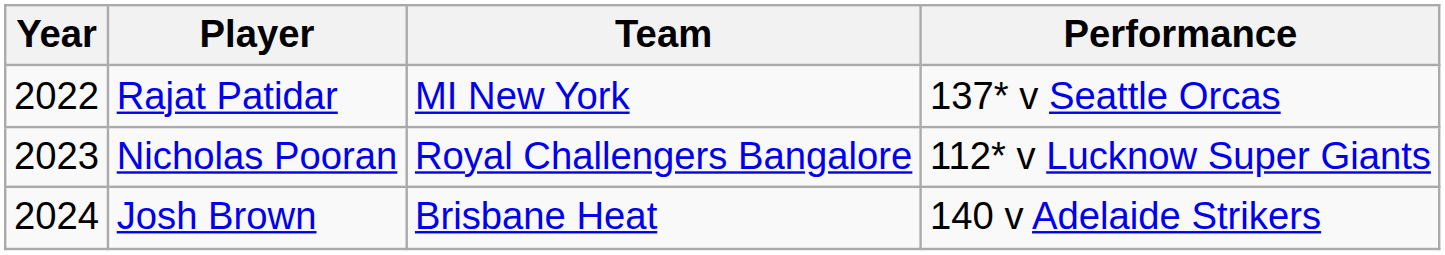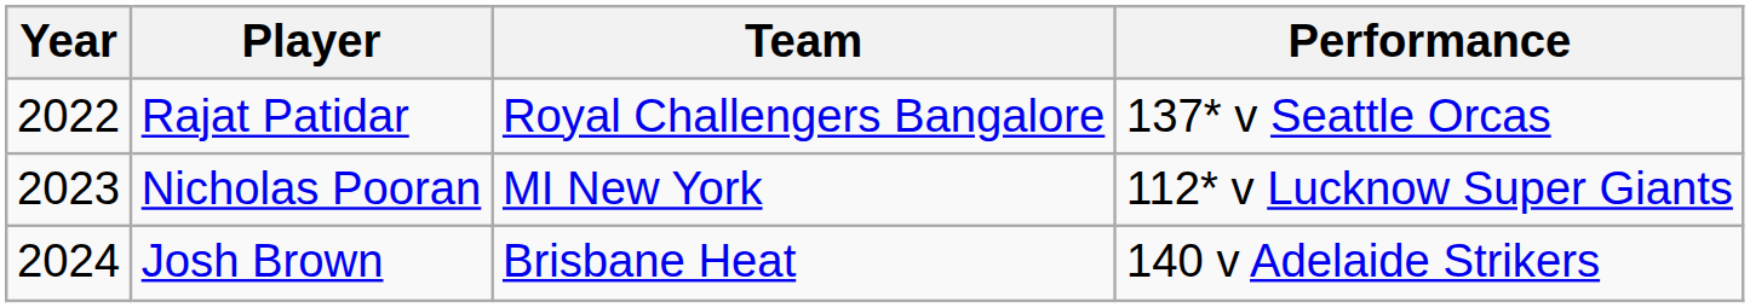Rajat Patidar | Team: MI New York -> Royal Challengers Bangalore
Nicholas Pooran | Team: Royal Challengers Bangalore -> MI New York
